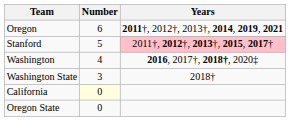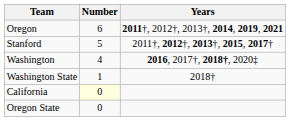Stanford | Years: pink background -> no background
Washington State | Number: 3 -> 1
